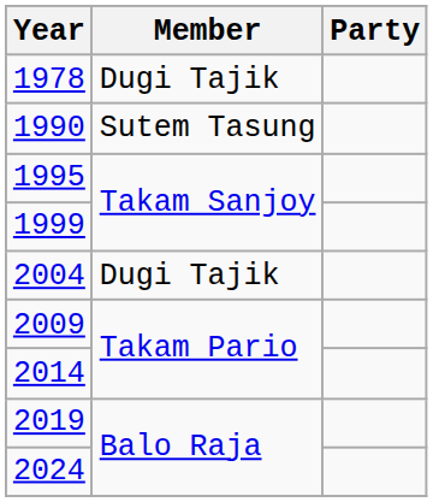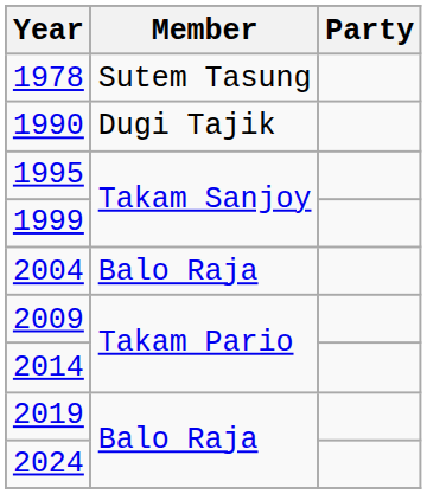1978 | Member: Dugi Tajik -> Sutem Tasung
1990 | Member: Sutem Tasung -> Dugi Tajik
2004 | Member: Dugi Tajik -> Balo Raja
